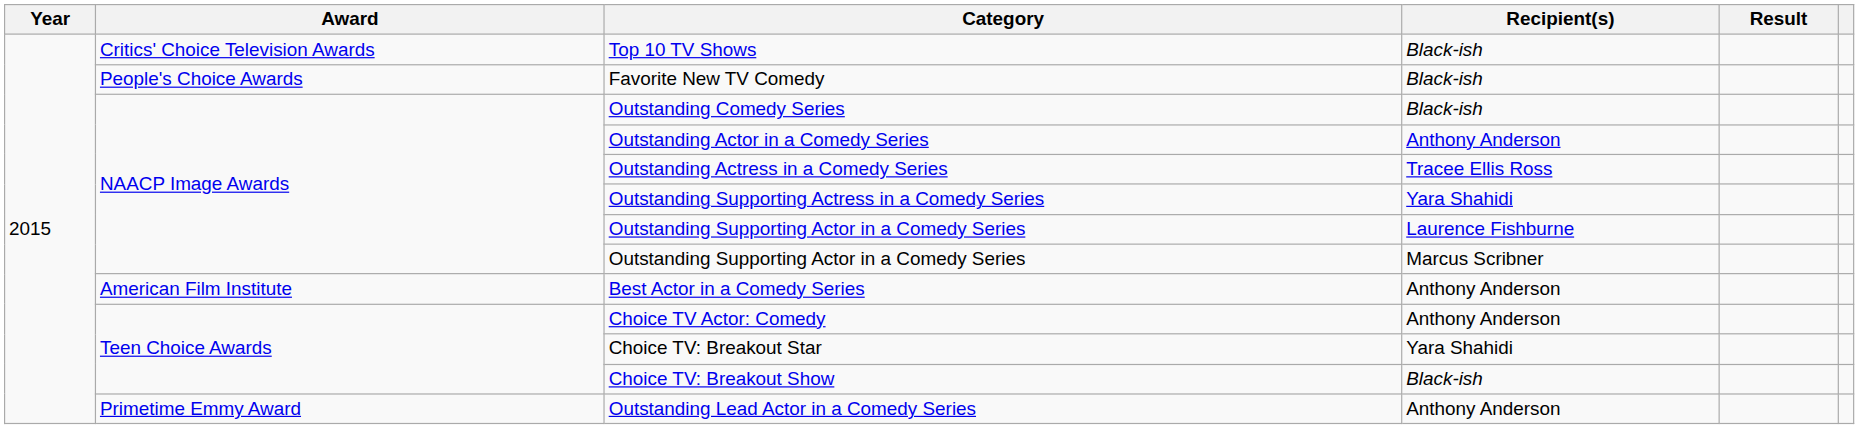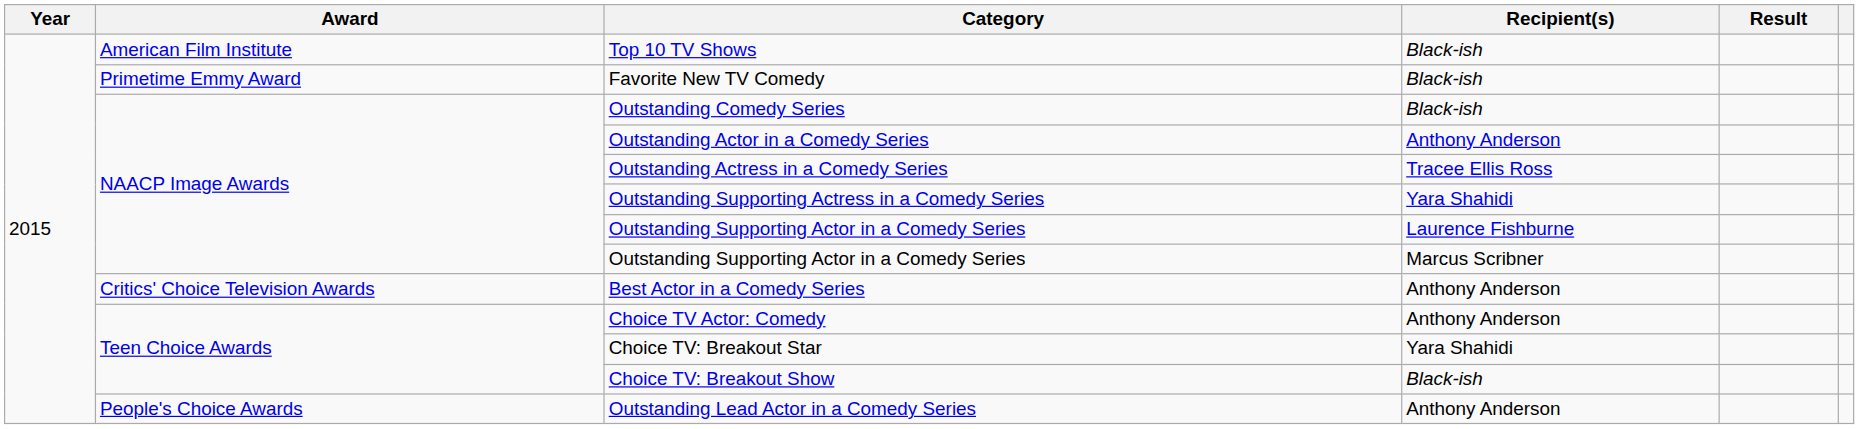Top 10 TV Shows | Award: Critics' Choice Television Awards -> American Film Institute
Favorite New TV Comedy | Award: People's Choice Awards -> Primetime Emmy Award
Best Actor in a Comedy Series | Award: American Film Institute -> Critics' Choice Television Awards
Outstanding Lead Actor in a Comedy Series | Award: Primetime Emmy Award -> People's Choice Awards
